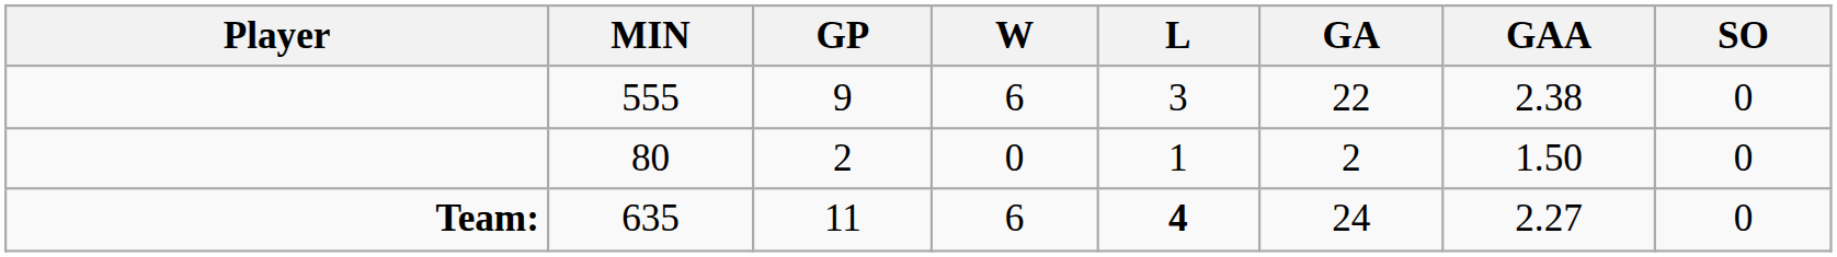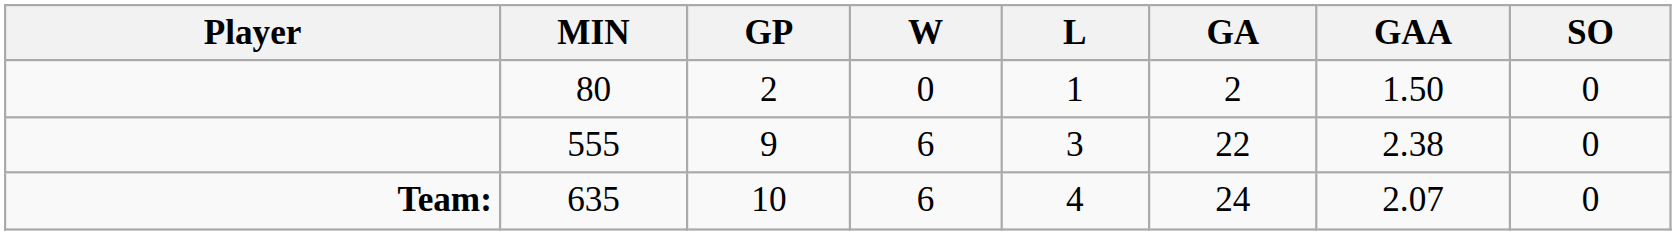rows swapped: 555 <-> 80
635 | GP: 11 -> 10
635 | L: bold -> normal
635 | GAA: 2.27 -> 2.07
